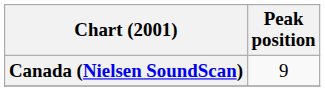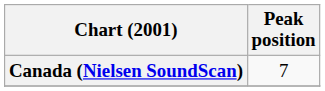Canada (Nielsen SoundScan) | Peak position: 9 -> 7
